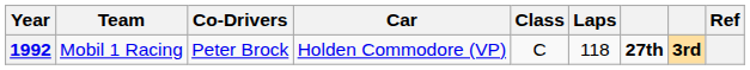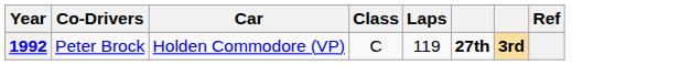- column: Team | Mobil 1 Racing
1992 | Laps: 118 -> 119
